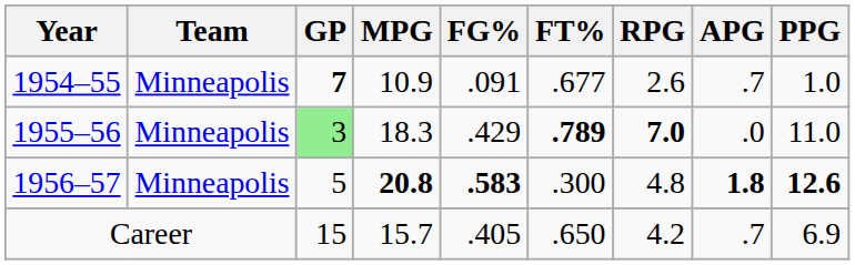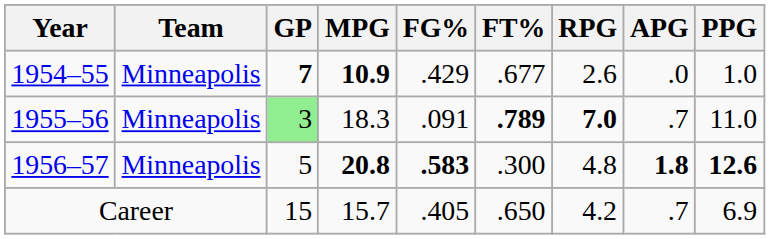1954–55 | MPG: normal -> bold
1954–55 | FG%: .091 -> .429
1954–55 | APG: .7 -> .0
1955–56 | FG%: .429 -> .091
1955–56 | APG: .0 -> .7
